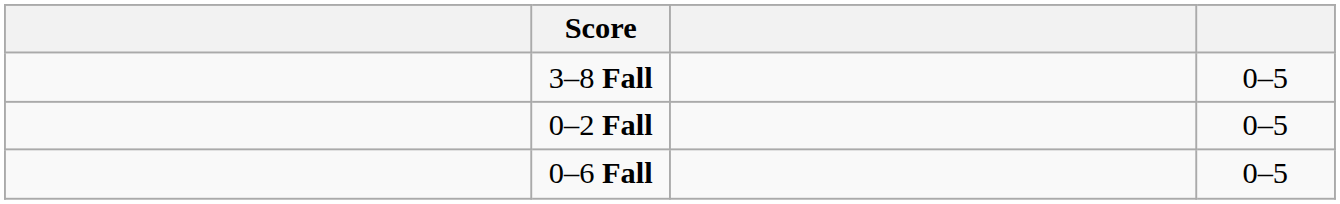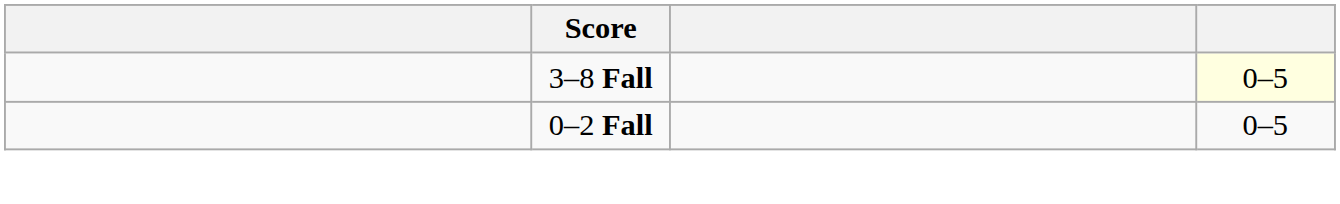3–8 Fall | column 4: no background -> lightyellow background
- row: 0–6 Fall | 0–5
